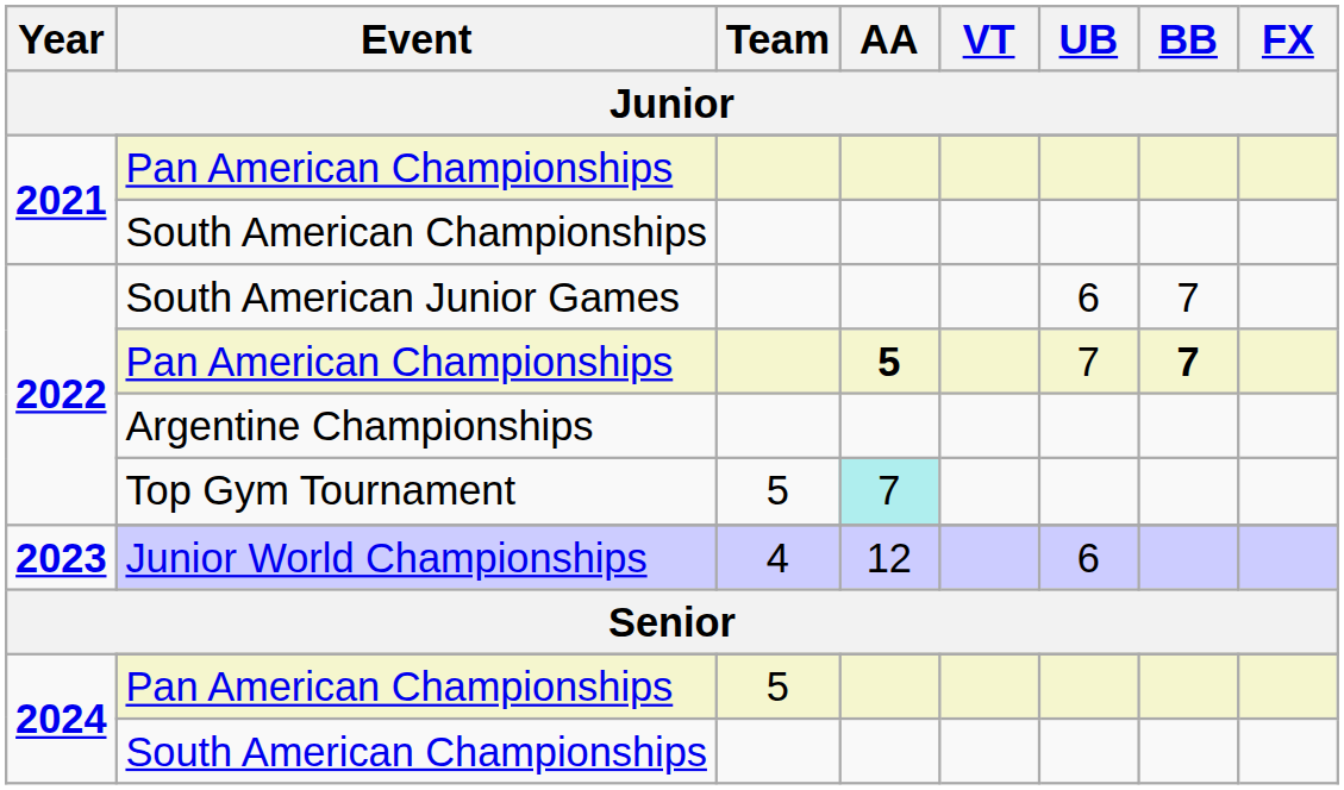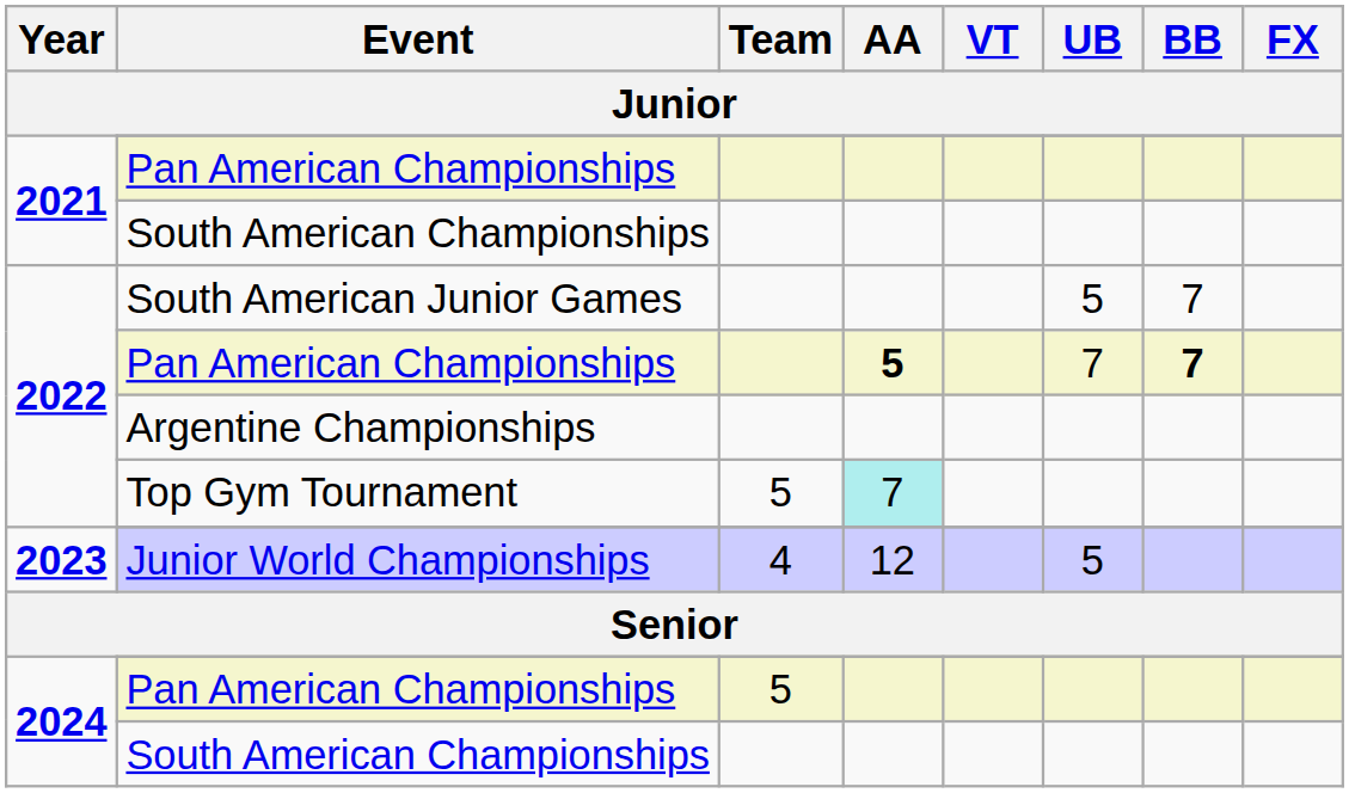South American Junior Games | UB: 6 -> 5
Junior World Championships | UB: 6 -> 5
